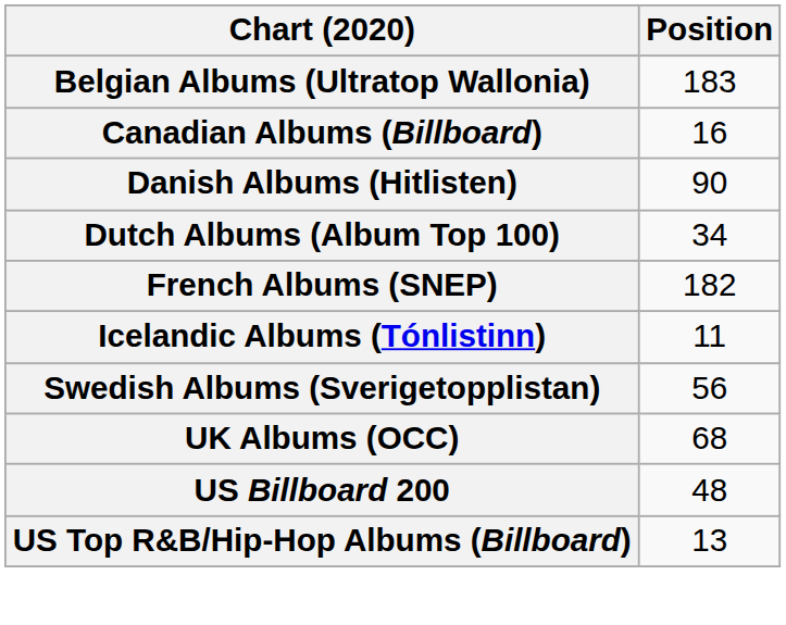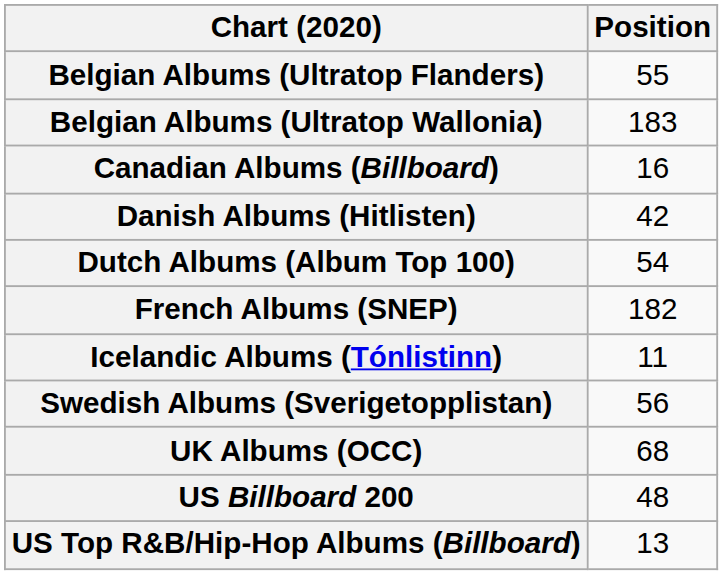+ row: Belgian Albums (Ultratop Flanders) | 55
Danish Albums (Hitlisten) | Position: 90 -> 42
Dutch Albums (Album Top 100) | Position: 34 -> 54
